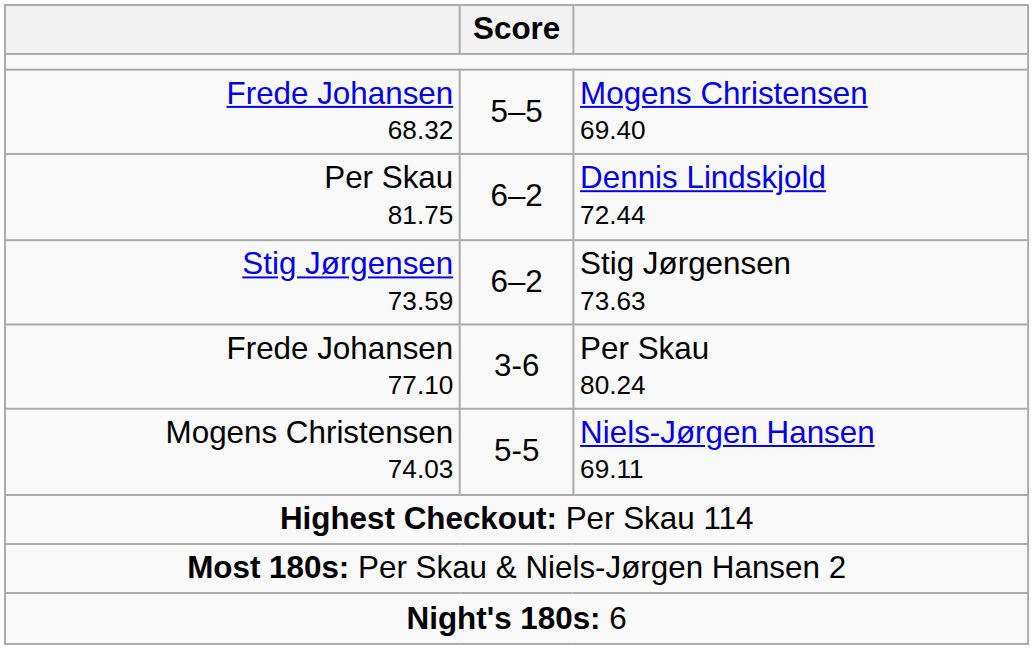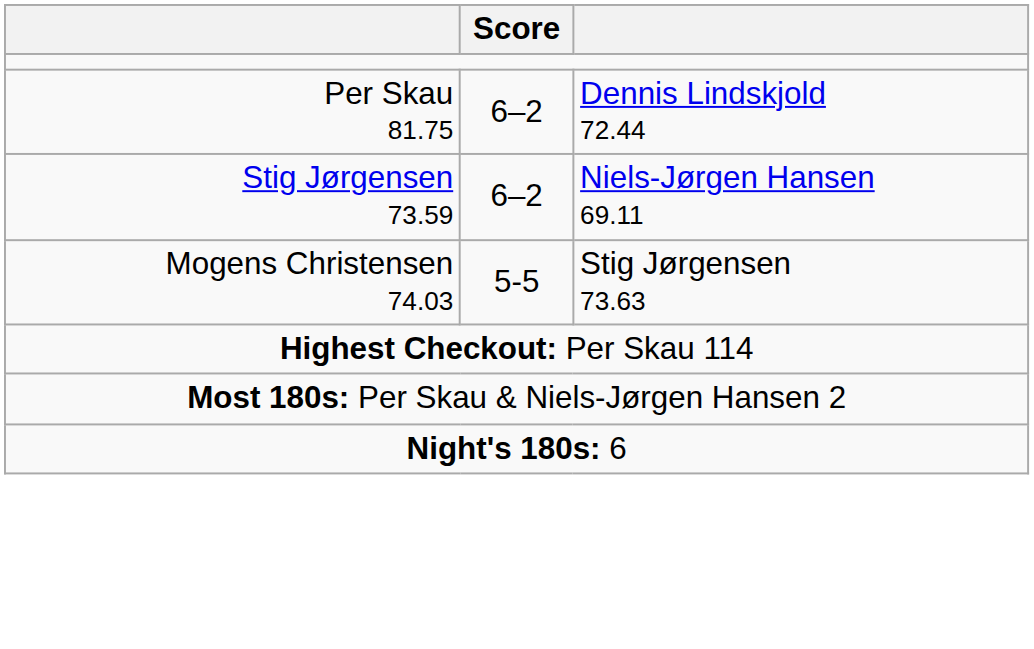- row: Frede Johansen 68.32 | 5–5 | Mogens Christensen 69.40
Stig Jørgensen 73.59 | column 3: Stig Jørgensen 73.63 -> Niels-Jørgen Hansen 69.11
- row: Frede Johansen 77.10 | 3-6 | Per Skau 80.24
Mogens Christensen 74.03 | column 3: Niels-Jørgen Hansen 69.11 -> Stig Jørgensen 73.63
